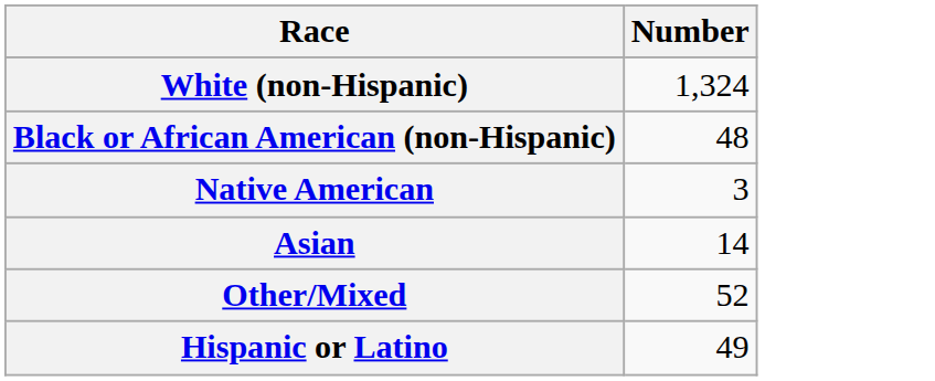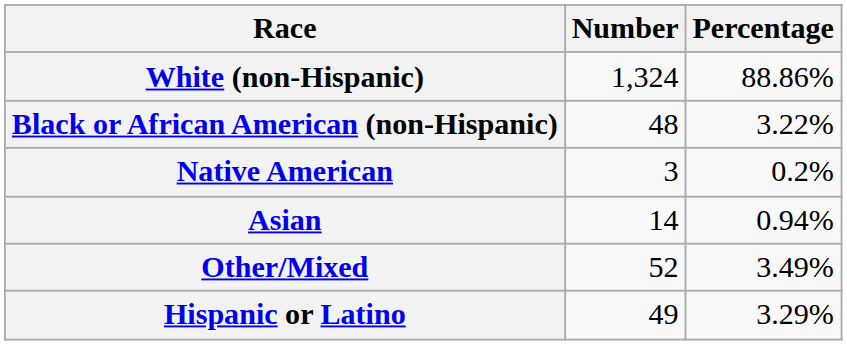+ column: Percentage | 88.86% | 3.22% | 0.2% | 0.94% | 3.49% | 3.29%
